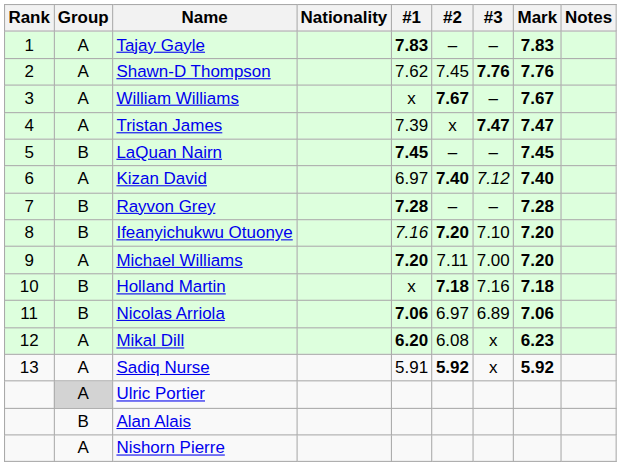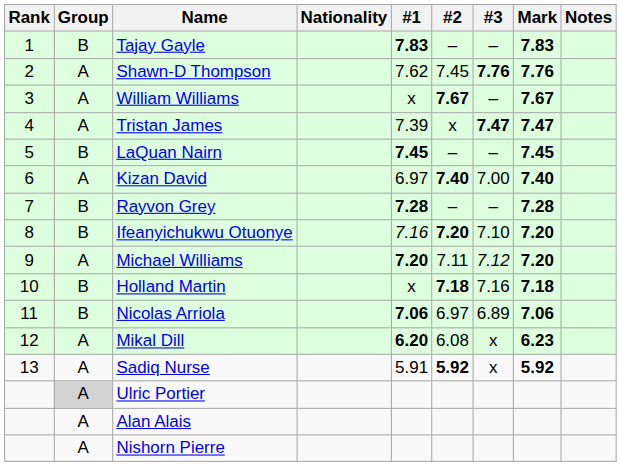Tajay Gayle | Group: A -> B
Kizan David | #3: 7.12 -> 7.00
Michael Williams | #3: 7.00 -> 7.12
Alan Alais | Group: B -> A
